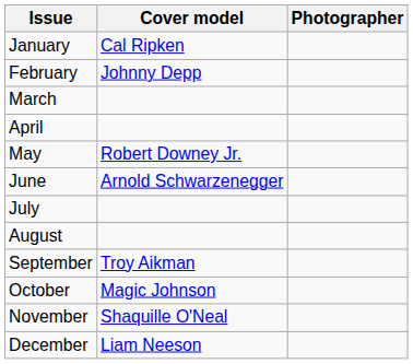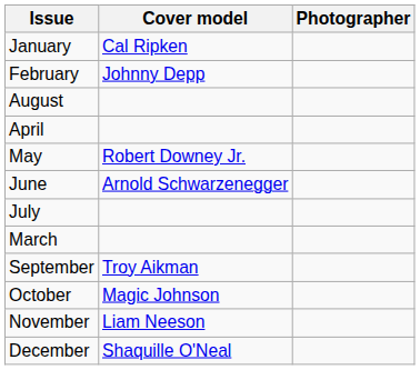rows swapped: March <-> August
November | Cover model: Shaquille O'Neal -> Liam Neeson
December | Cover model: Liam Neeson -> Shaquille O'Neal
